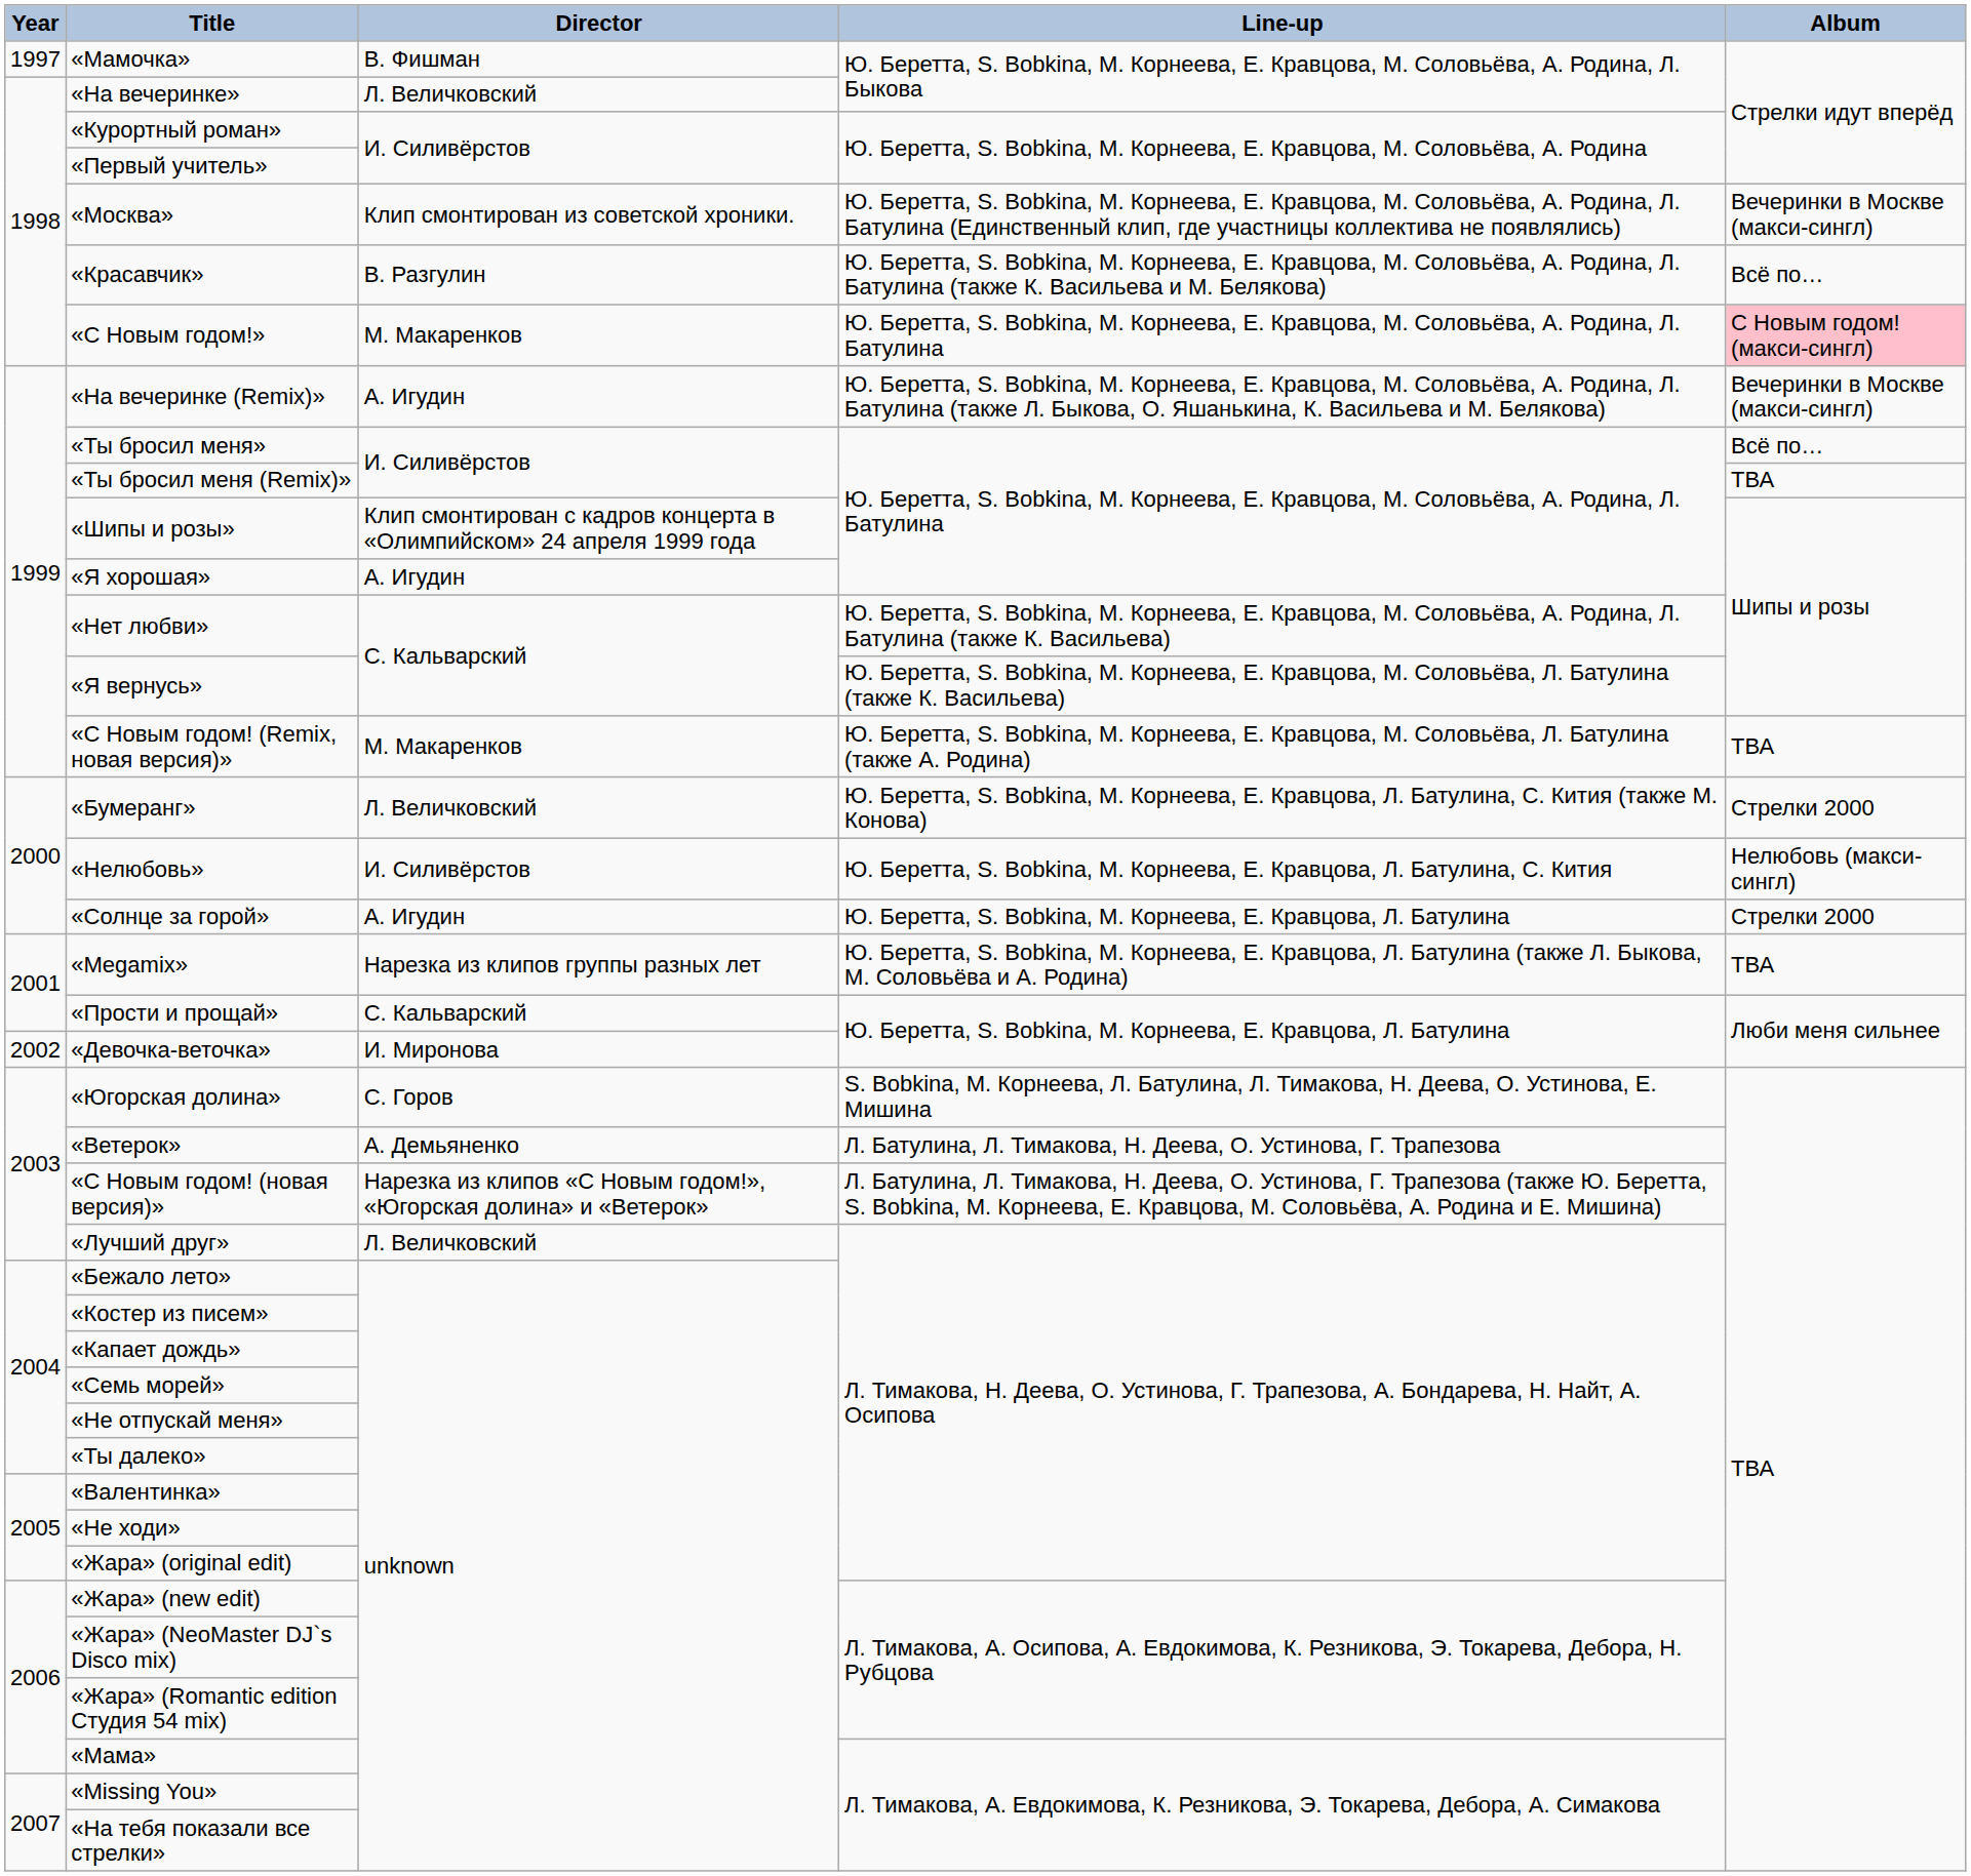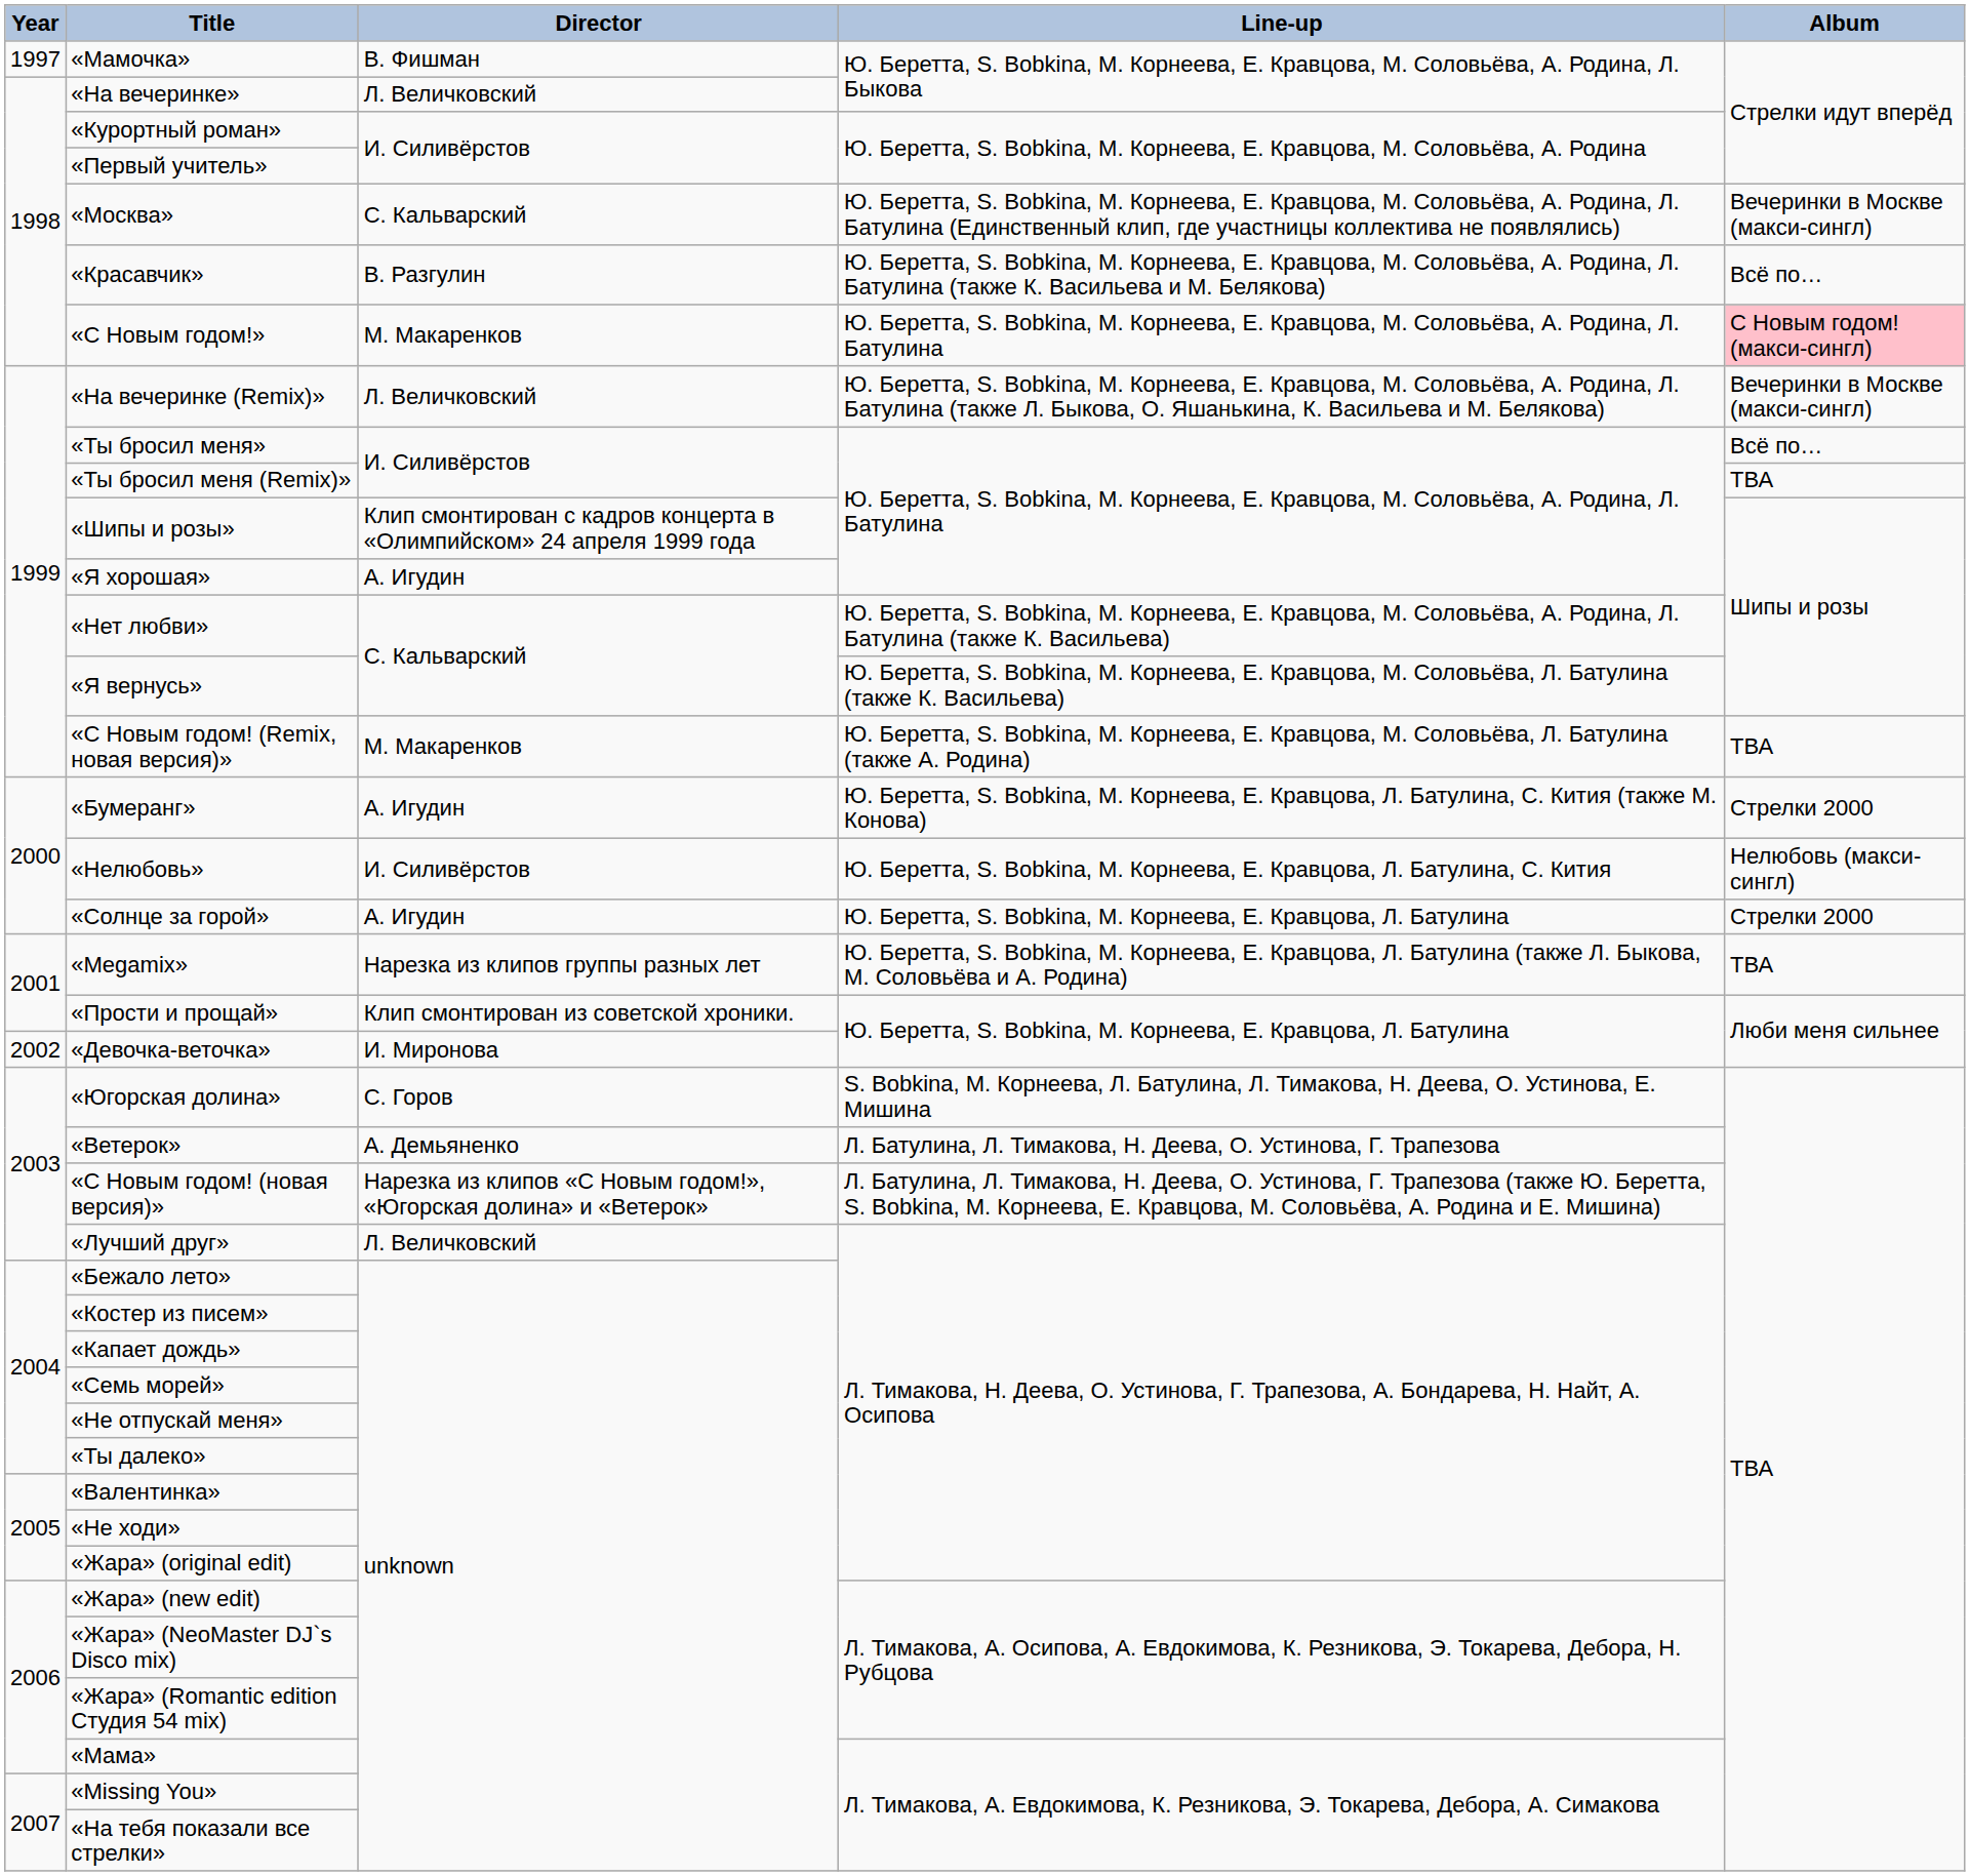«Москва» | Director: Клип смонтирован из советской хроники. -> С. Кальварский
«На вечеринке (Remix)» | Director: А. Игудин -> Л. Величковский
«Бумеранг» | Director: Л. Величковский -> А. Игудин
«Прости и прощай» | Director: С. Кальварский -> Клип смонтирован из советской хроники.
